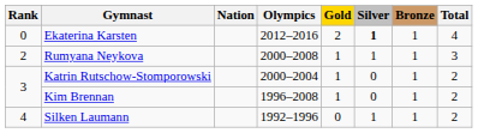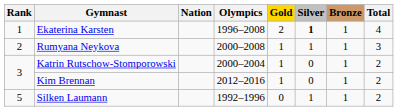Ekaterina Karsten | Rank: 0 -> 1
Ekaterina Karsten | Olympics: 2012–2016 -> 1996–2008
Kim Brennan | Olympics: 1996–2008 -> 2012–2016
Silken Laumann | Rank: 4 -> 5
